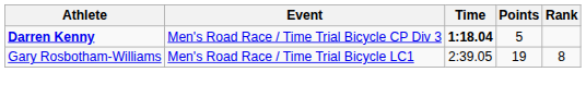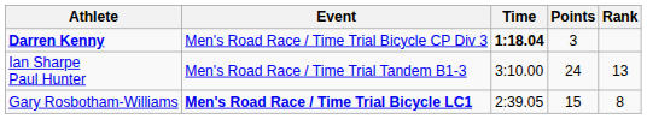Darren Kenny | Points: 5 -> 3
+ row: Ian Sharpe Paul Hunter | Men's Road Race / Time Trial Tandem B1-3 | 3:10.00 | 24 | 13
Gary Rosbotham-Williams | Event: normal -> bold
Gary Rosbotham-Williams | Points: 19 -> 15
